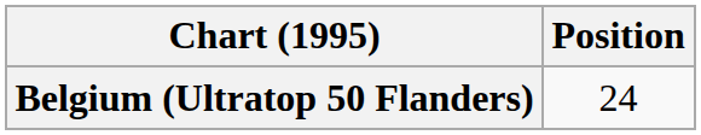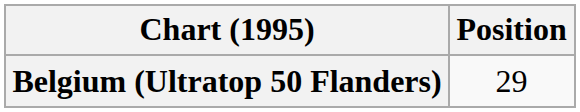Belgium (Ultratop 50 Flanders) | Position: 24 -> 29
